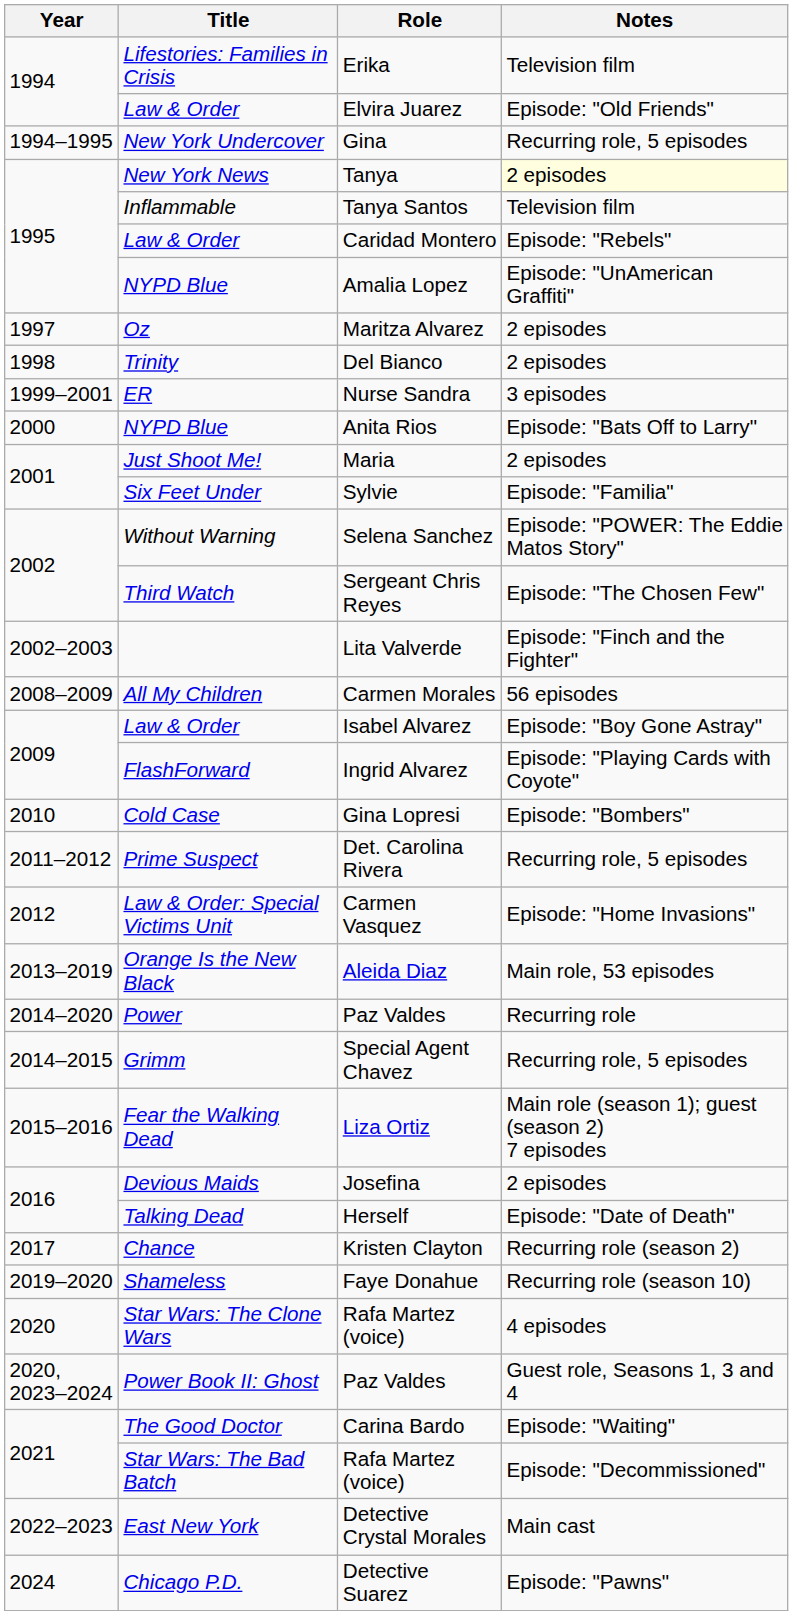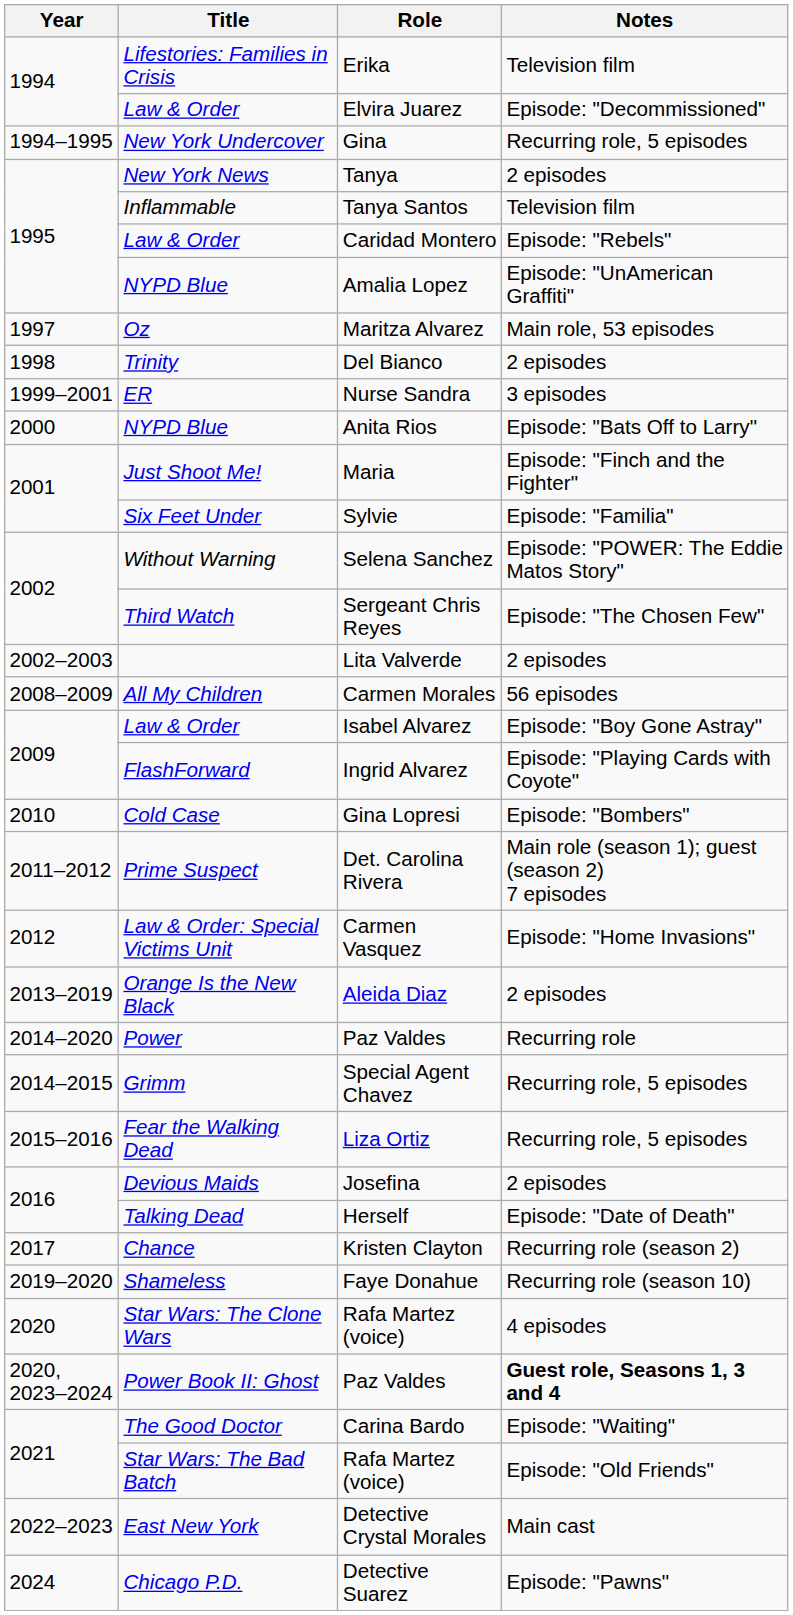Elvira Juarez | Notes: Episode: "Old Friends" -> Episode: "Decommissioned"
Tanya | Notes: lightyellow background -> no background
Maritza Alvarez | Notes: 2 episodes -> Main role, 53 episodes
Maria | Notes: 2 episodes -> Episode: "Finch and the Fighter"
Lita Valverde | Notes: Episode: "Finch and the Fighter" -> 2 episodes
Det. Carolina Rivera | Notes: Recurring role, 5 episodes -> Main role (season 1); guest (season 2) 7 episodes
Aleida Diaz | Notes: Main role, 53 episodes -> 2 episodes
Liza Ortiz | Notes: Main role (season 1); guest (season 2) 7 episodes -> Recurring role, 5 episodes
Power Book II: Ghost / Paz Valdes | Notes: normal -> bold
Star Wars: The Bad Batch / Rafa Martez (voice) | Notes: Episode: "Decommissioned" -> Episode: "Old Friends"
